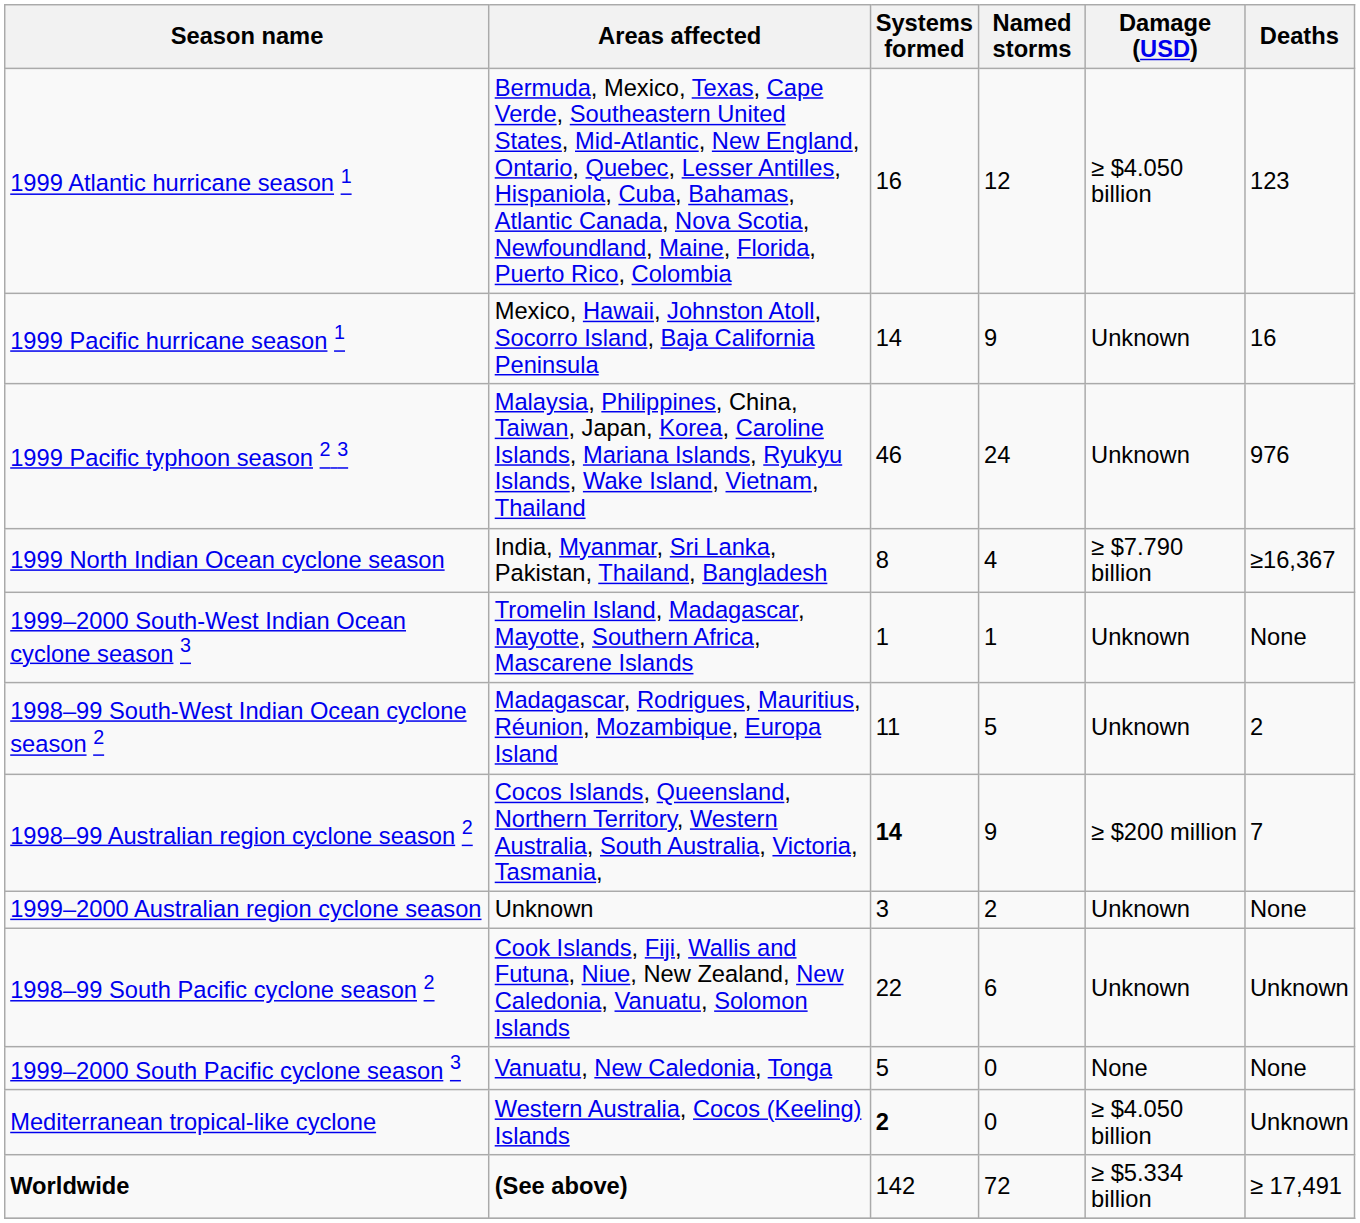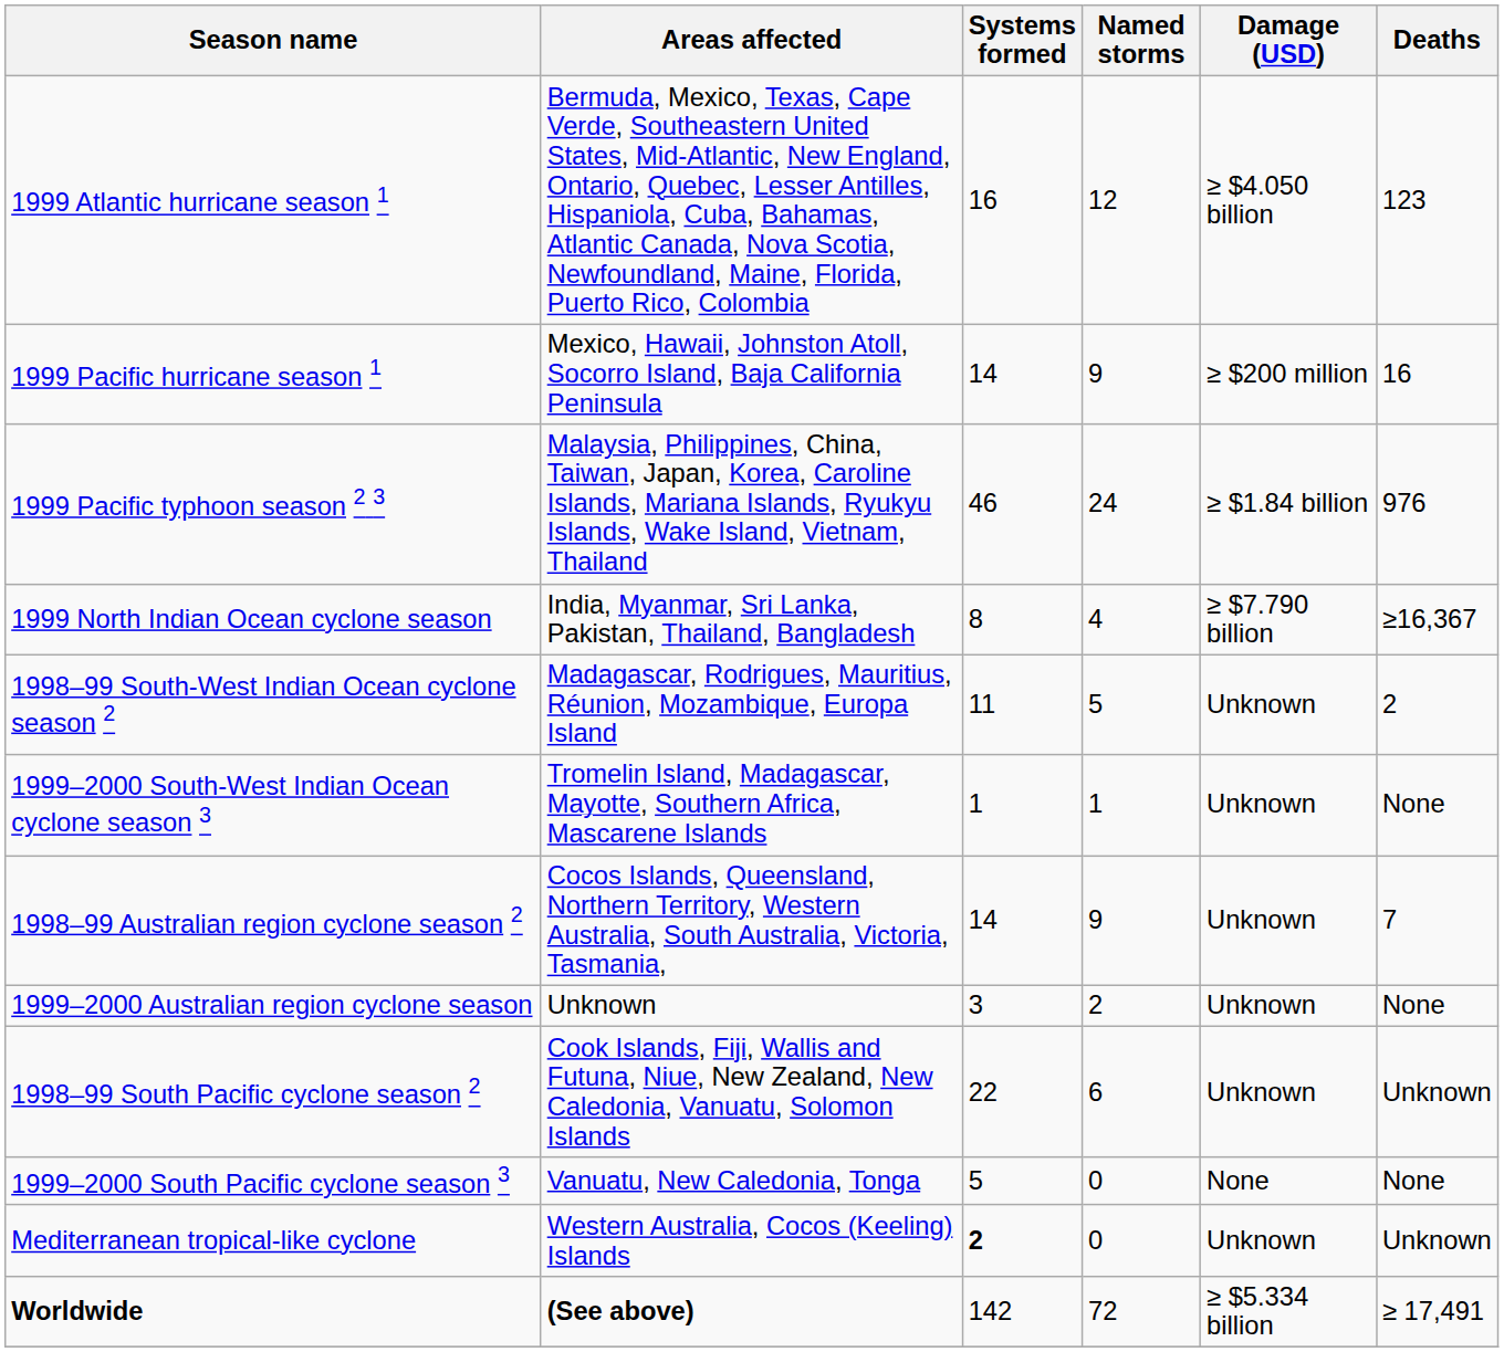1999 Pacific hurricane season 1 | Damage (USD): Unknown -> ≥ $200 million
1999 Pacific typhoon season 2 3 | Damage (USD): Unknown -> ≥ $1.84 billion
rows swapped: 1998–99 South-West Indian Ocean cyclone season 2 <-> 1999–2000 South-West Indian Ocean cyclone season 3
1998–99 Australian region cyclone season 2 | Systems formed: bold -> normal
1998–99 Australian region cyclone season 2 | Damage (USD): ≥ $200 million -> Unknown
Mediterranean tropical-like cyclone | Damage (USD): ≥ $4.050 billion -> Unknown
